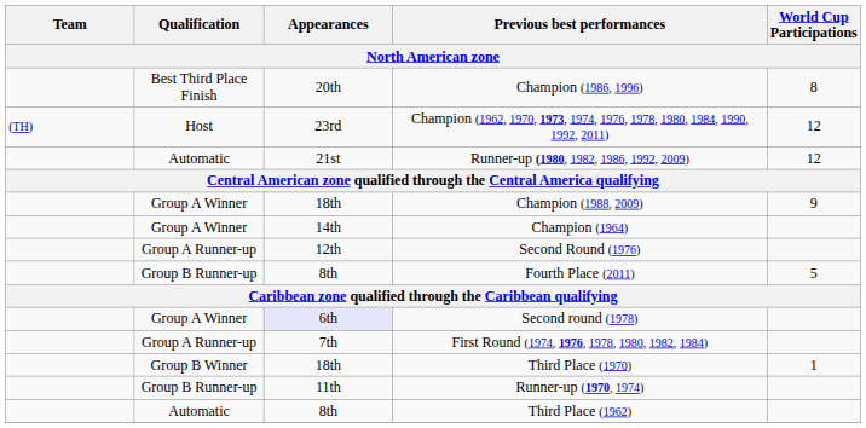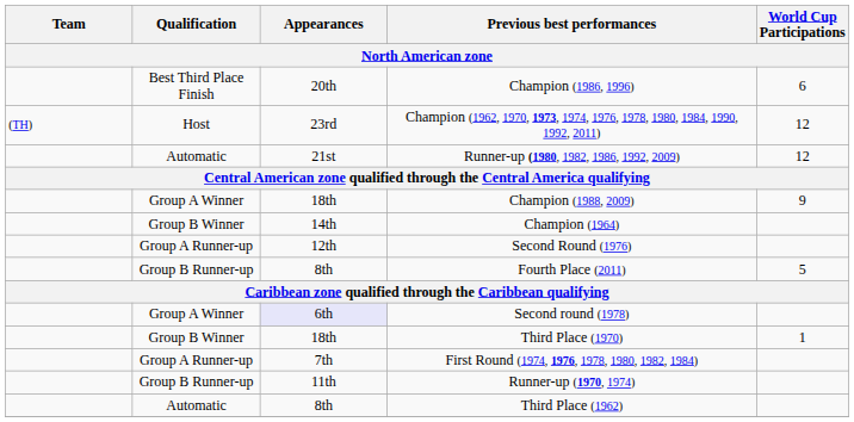Champion (1986, 1996) | World Cup Participations: 8 -> 6
Champion (1964) | Qualification: Group A Winner -> Group B Winner
rows swapped: Third Place (1970) <-> First Round (1974, 1976, 1978, 1980, 1982, 1984)
